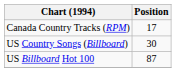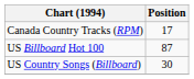rows swapped: US Billboard Hot 100 <-> US Country Songs (Billboard)
